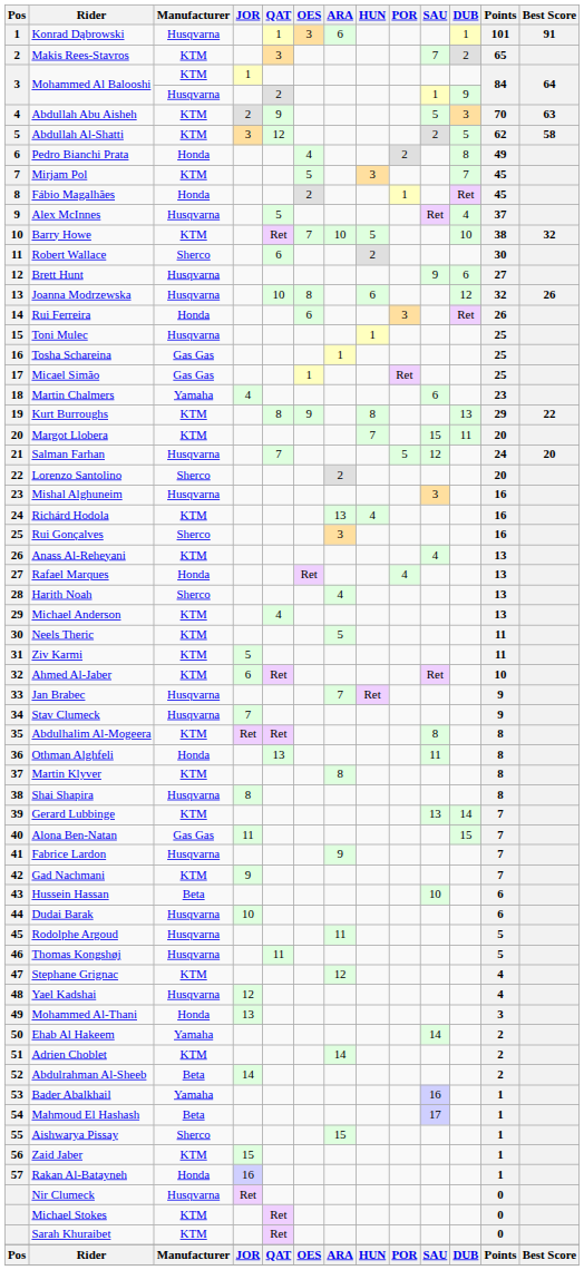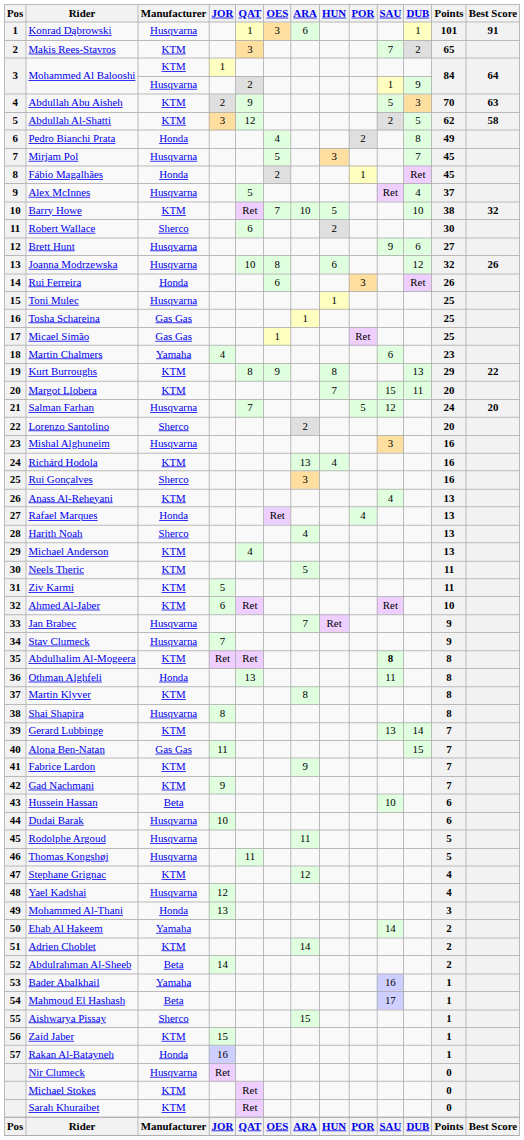Mirjam Pol | Manufacturer: KTM -> Husqvarna
Abdulhalim Al-Mogeera | SAU: normal -> bold
Fabrice Lardon | Manufacturer: Husqvarna -> KTM
